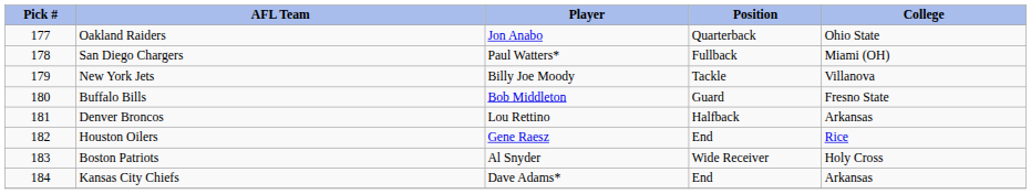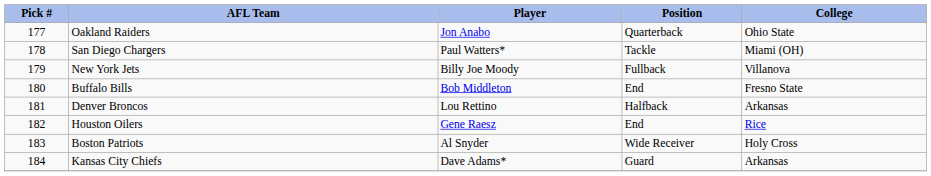San Diego Chargers | Position: Fullback -> Tackle
New York Jets | Position: Tackle -> Fullback
Buffalo Bills | Position: Guard -> End
Kansas City Chiefs | Position: End -> Guard
